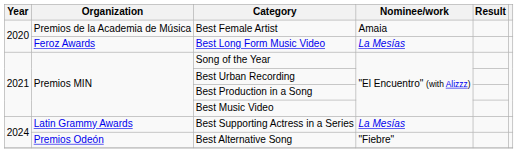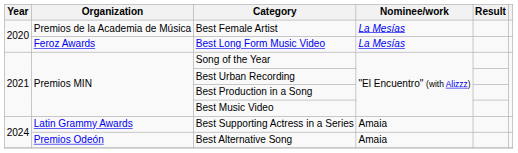Best Female Artist | Nominee/work: Amaia -> La Mesías
Best Supporting Actress in a Series | Nominee/work: La Mesías -> Amaia
Best Alternative Song | Nominee/work: "Fiebre" -> Amaia
